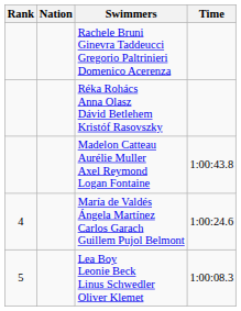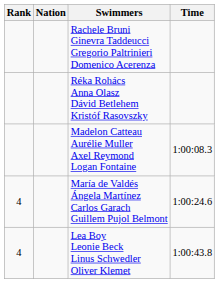Madelon Catteau Aurélie Muller Axel Reymond Logan Fontaine | Time: 1:00:43.8 -> 1:00:08.3
Lea Boy Leonie Beck Linus Schwedler Oliver Klemet | Rank: 5 -> 4
Lea Boy Leonie Beck Linus Schwedler Oliver Klemet | Time: 1:00:08.3 -> 1:00:43.8
